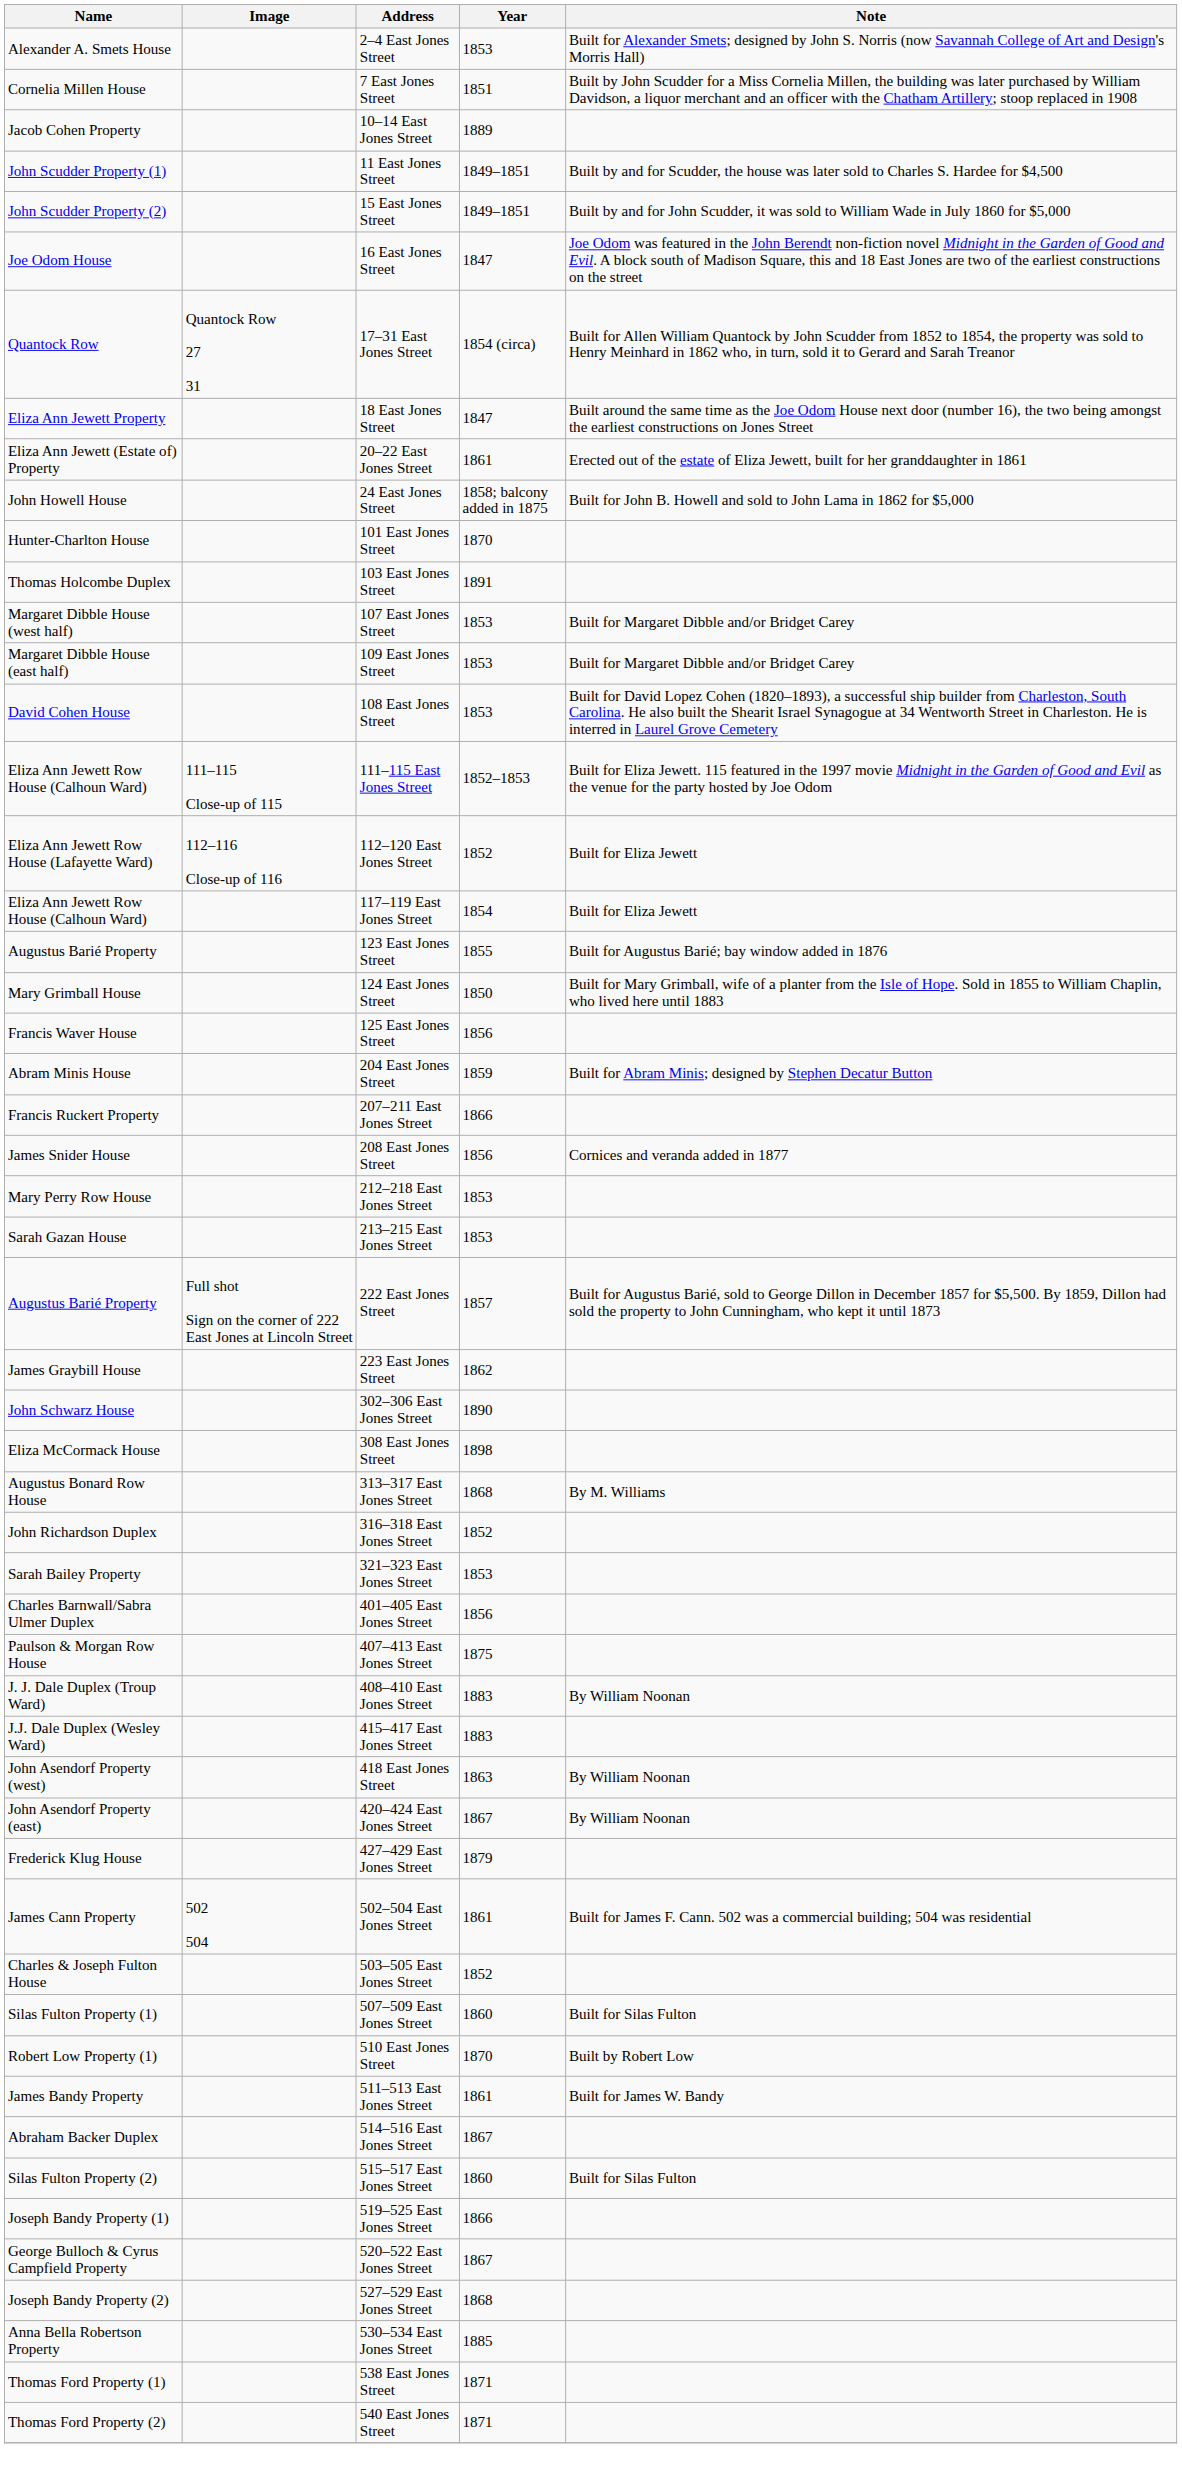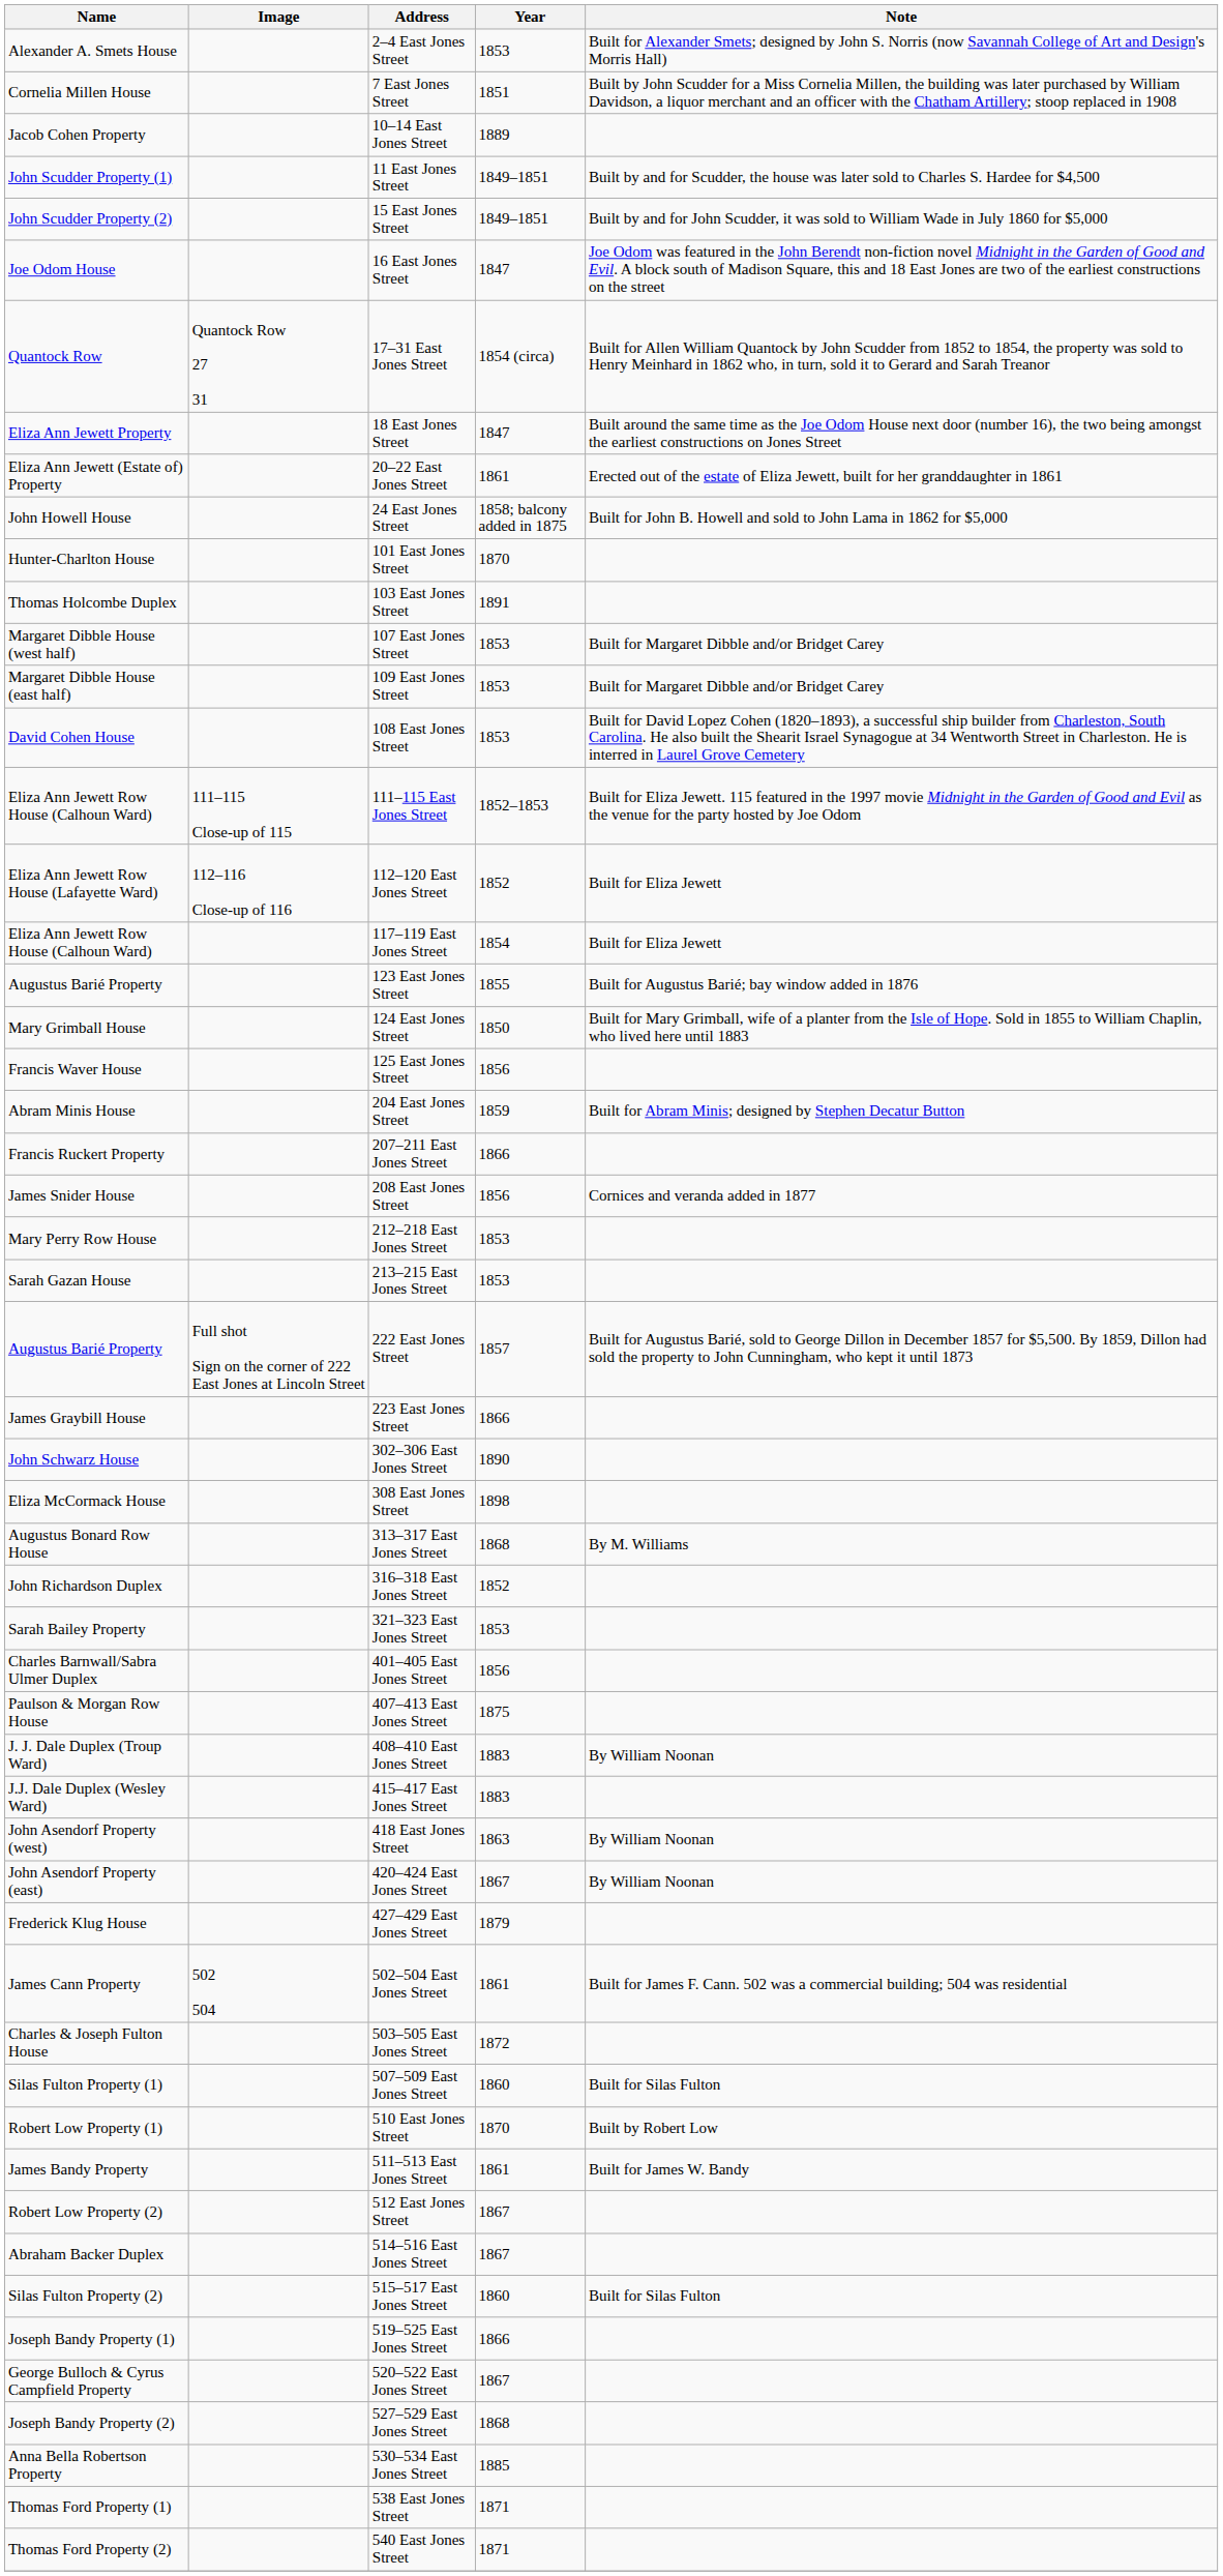223 East Jones Street | Year: 1862 -> 1866
503–505 East Jones Street | Year: 1852 -> 1872
+ row: Robert Low Property (2) | 512 East Jones Street | 1867
